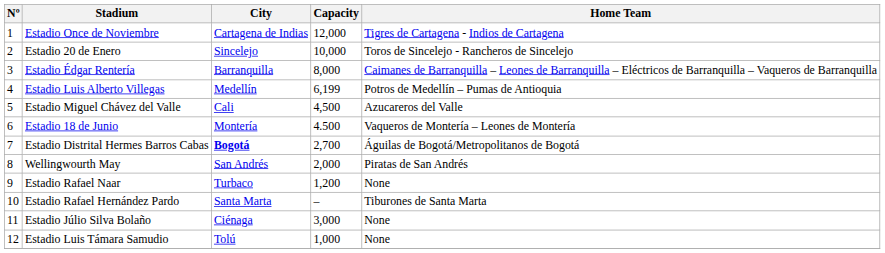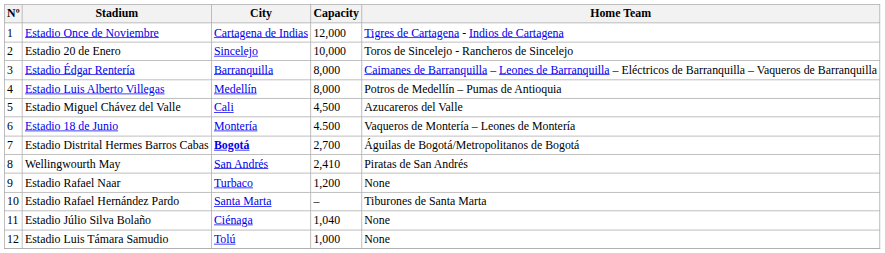Estadio Luis Alberto Villegas | Capacity: 6,199 -> 8,000
Wellingwourth May | Capacity: 2,000 -> 2,410
Estadio Júlio Silva Bolaño | Capacity: 3,000 -> 1,040
